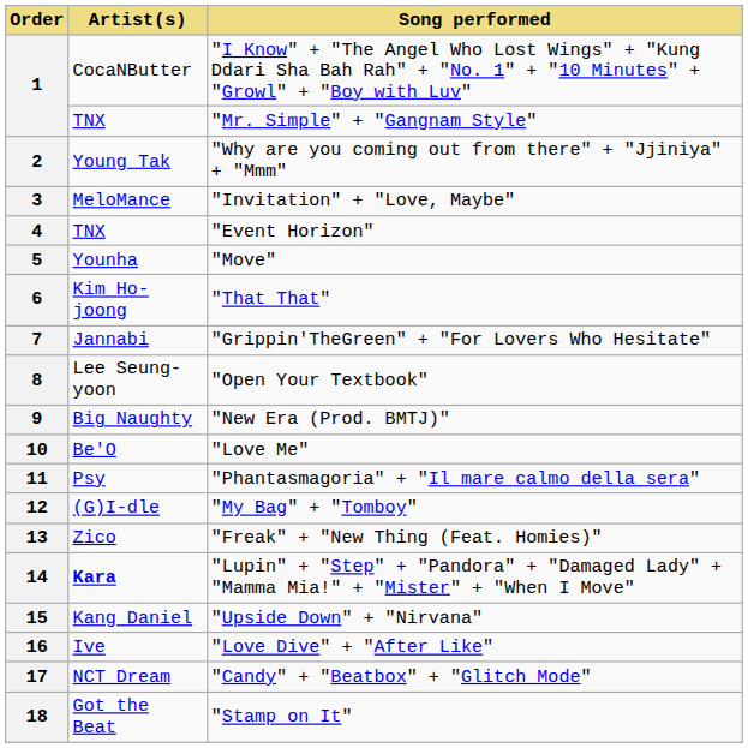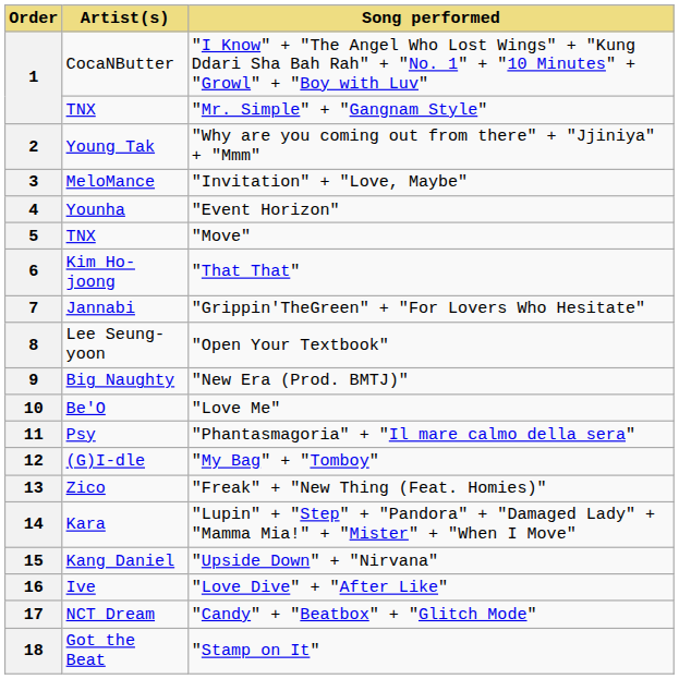4 | Artist(s): TNX -> Younha
5 | Artist(s): Younha -> TNX
14 | Artist(s): bold -> normal
